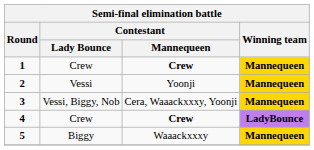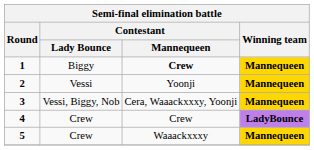1 | Contestant / Lady Bounce: Crew -> Biggy
4 | Contestant / Mannequeen: bold -> normal
5 | Contestant / Lady Bounce: Biggy -> Crew
